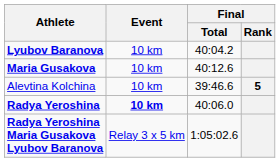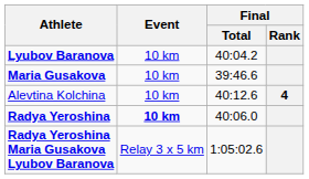Maria Gusakova | Final / Total: 40:12.6 -> 39:46.6
Alevtina Kolchina | Final / Total: 39:46.6 -> 40:12.6
Alevtina Kolchina | Final / Rank: 5 -> 4
